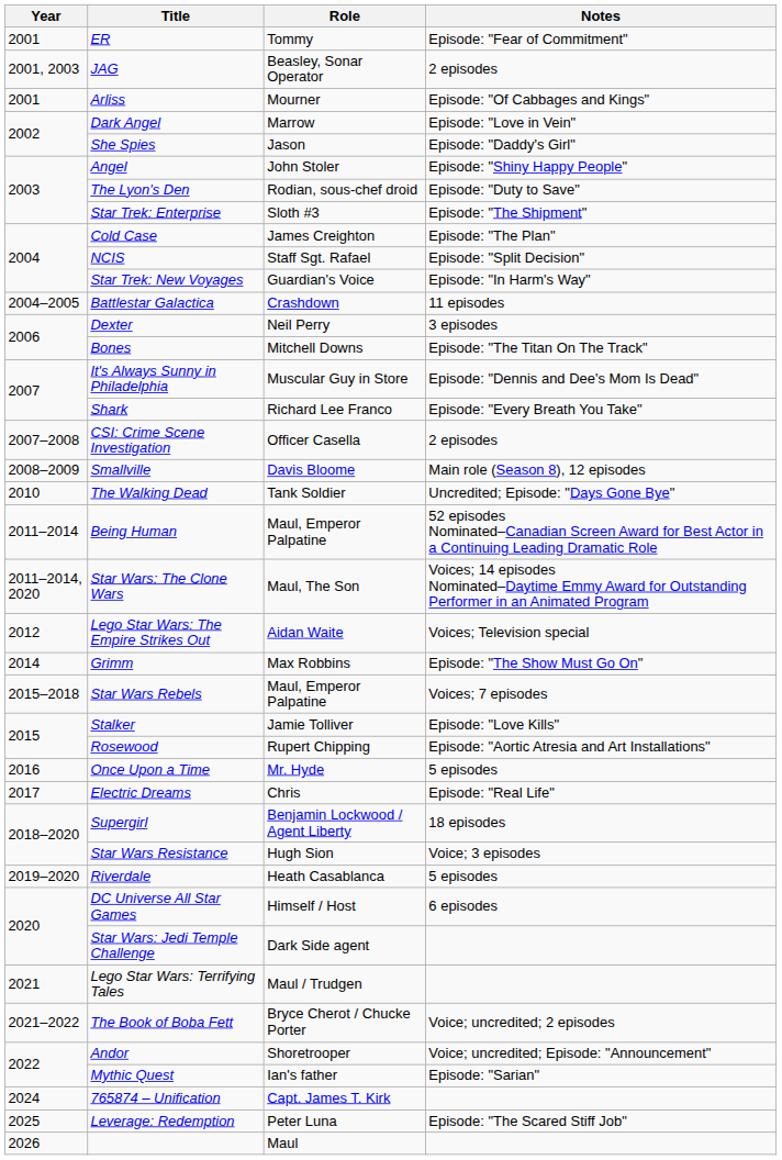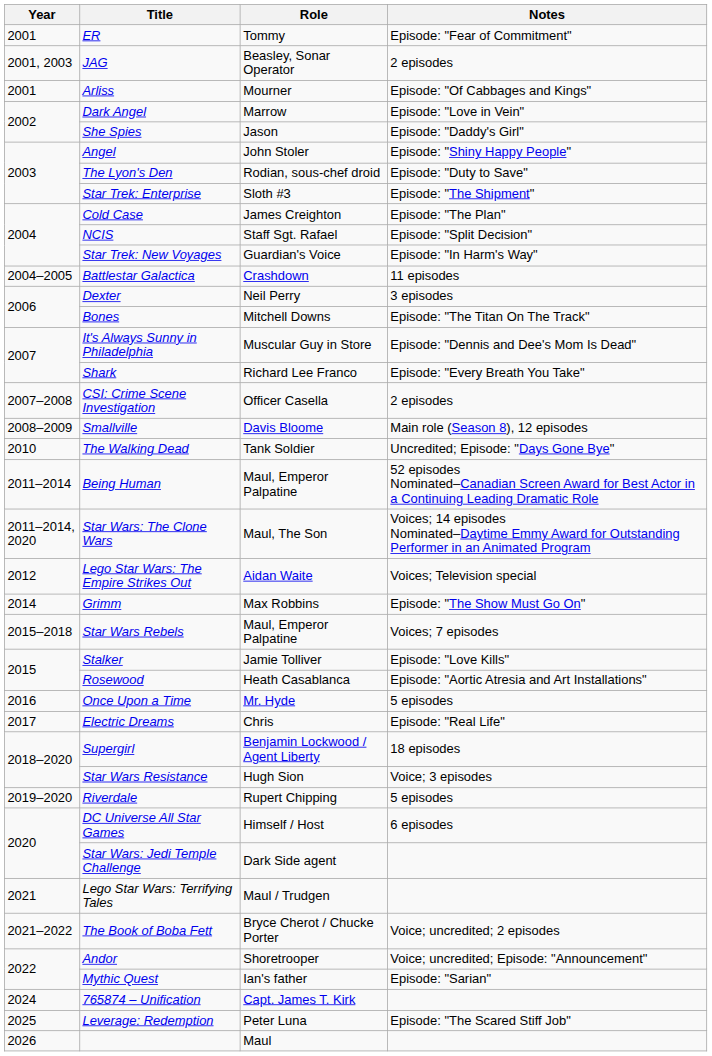Rosewood | Role: Rupert Chipping -> Heath Casablanca
Riverdale | Role: Heath Casablanca -> Rupert Chipping
